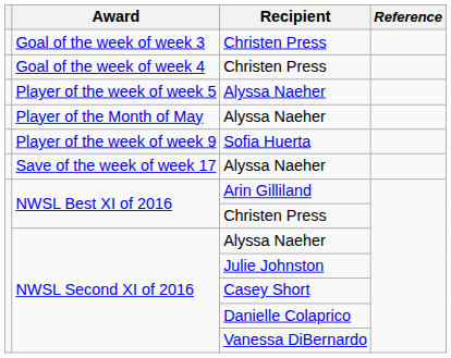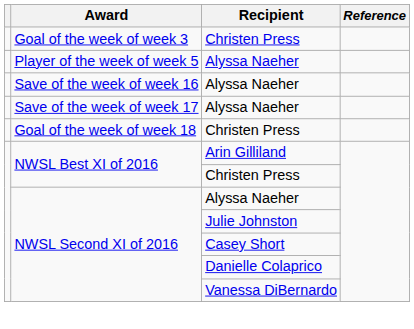- row: Goal of the week of week 4 | Christen Press
- row: Player of the Month of May | Alyssa Naeher
- row: Player of the week of week 9 | Sofia Huerta
+ row: Save of the week of week 16 | Alyssa Naeher
+ row: Goal of the week of week 18 | Christen Press
